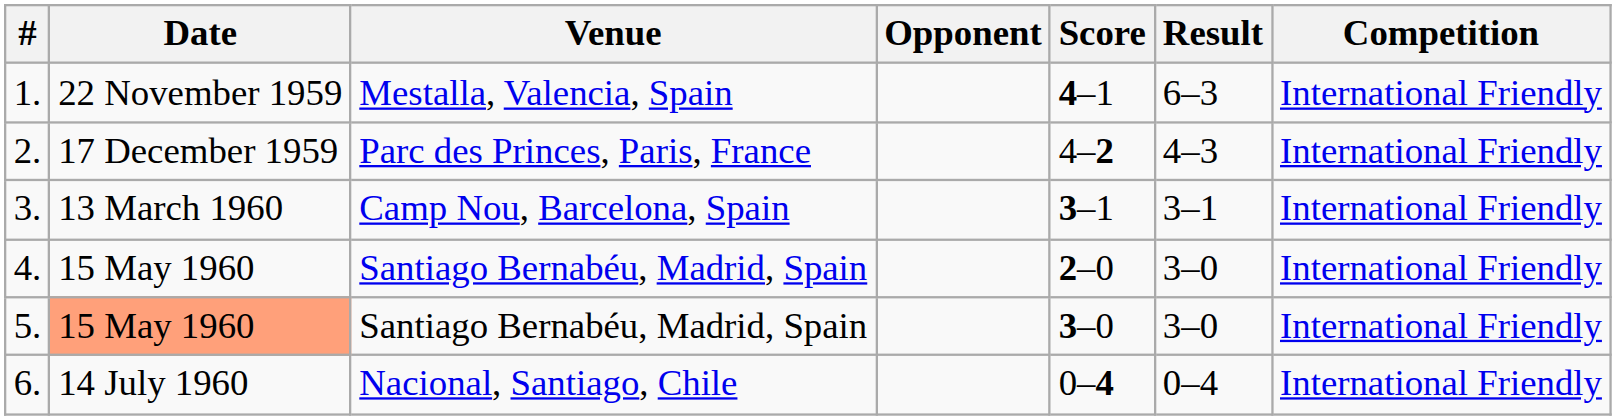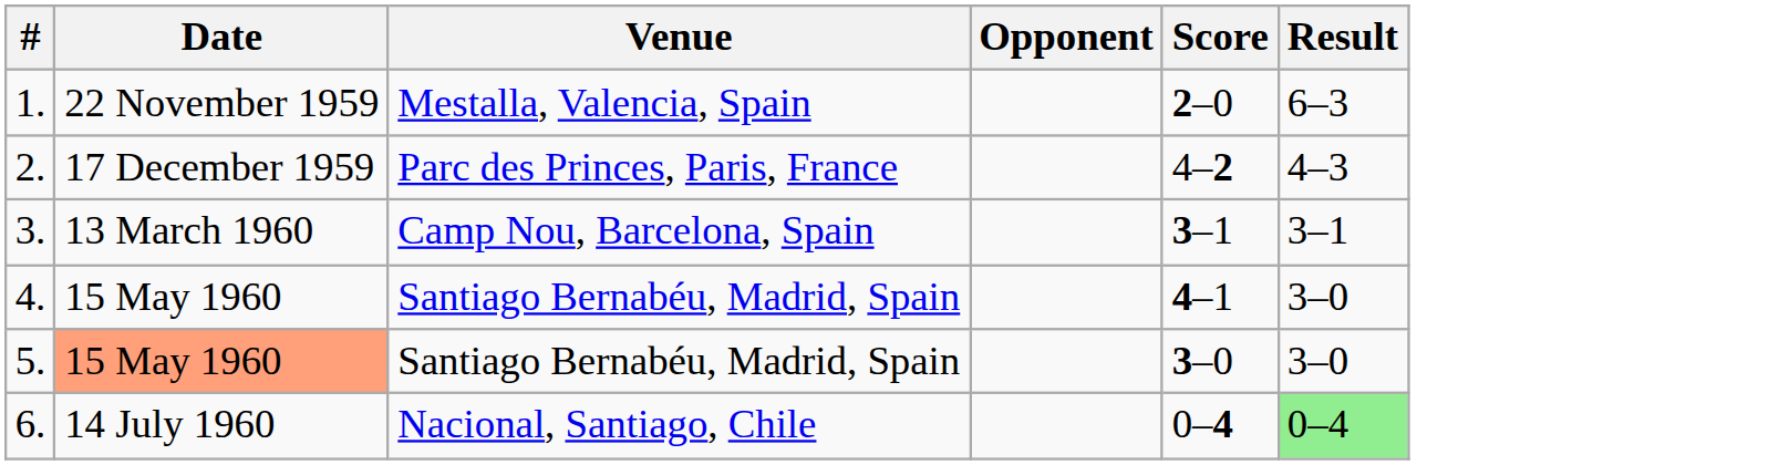- column: Competition | International Friendly | International Friendly | International Friendly | International Friendly | International Friendly | International Friendly
1. | Score: 4–1 -> 2–0
4. | Score: 2–0 -> 4–1
6. | Result: no background -> lightgreen background
